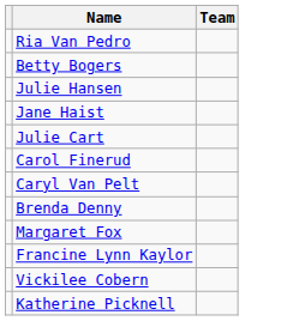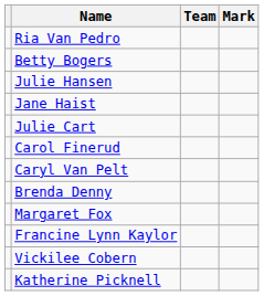+ column: Mark
